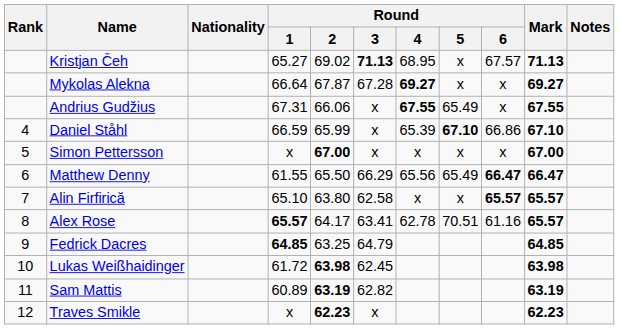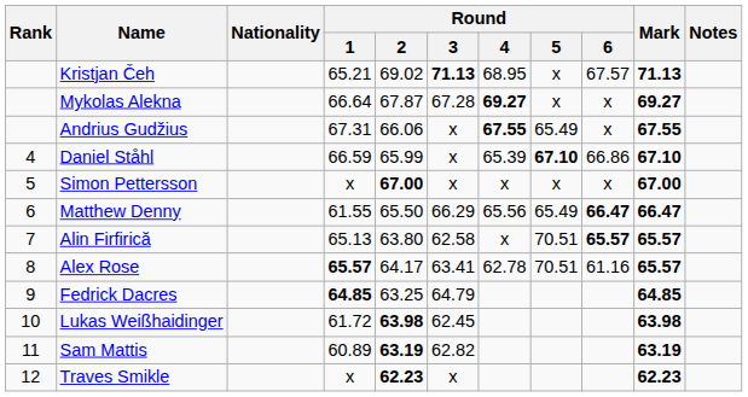Kristjan Čeh | Round / 1: 65.27 -> 65.21
Alin Firfirică | Round / 1: 65.10 -> 65.13
Alin Firfirică | Round / 5: x -> 70.51
